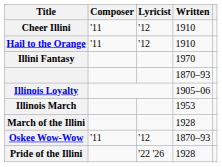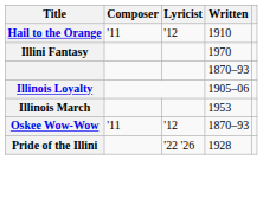- row: Cheer Illini | '11 | '12 | 1910
- row: March of the Illini | 1928
